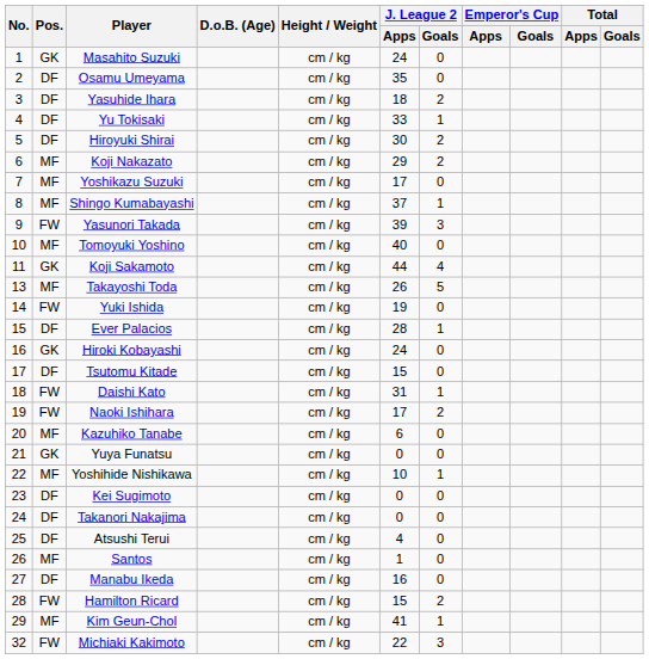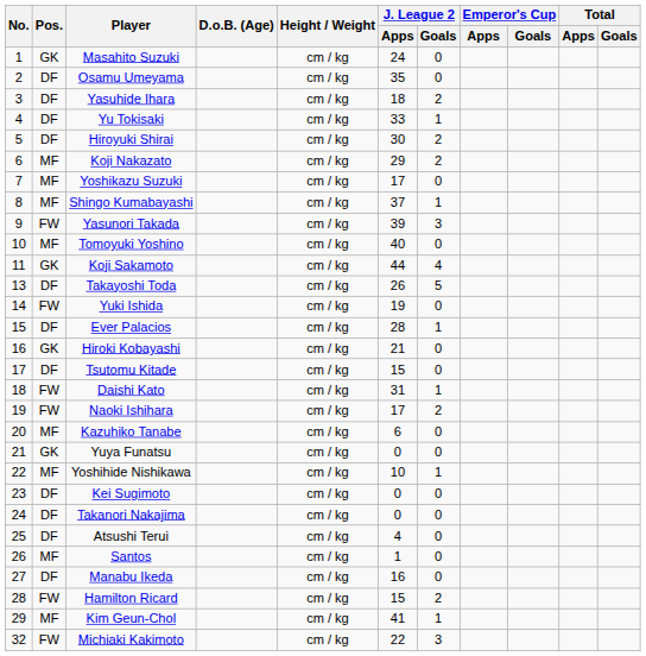Takayoshi Toda | Pos.: MF -> DF
Hiroki Kobayashi | J. League 2 / Apps: 24 -> 21
